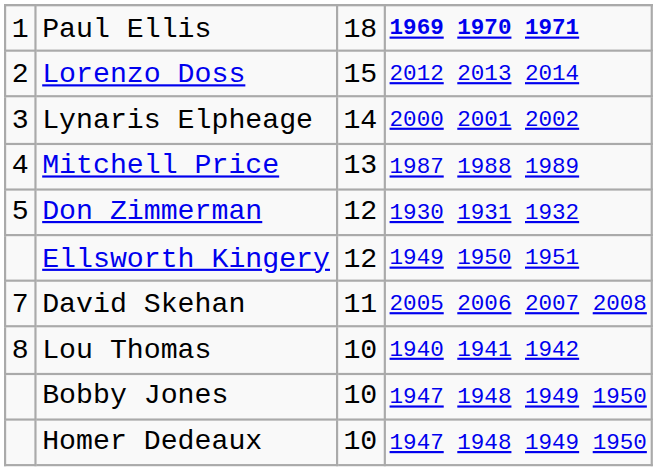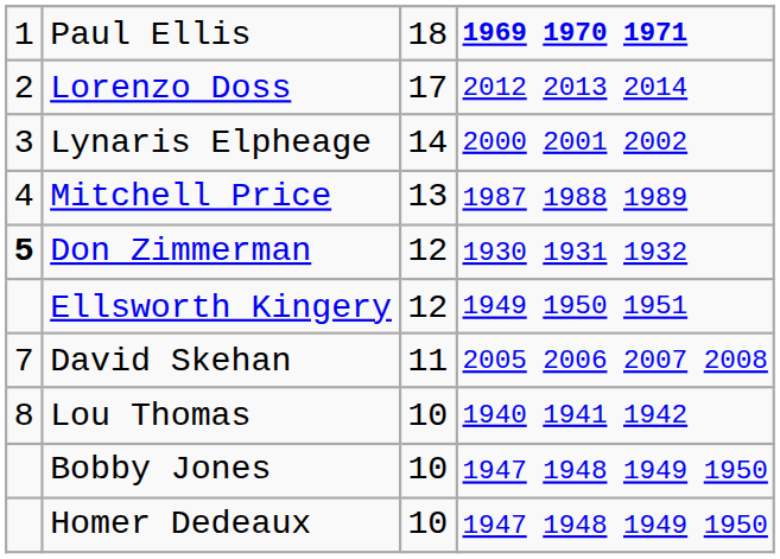Lorenzo Doss | column 3: 15 -> 17
Don Zimmerman | column 1: normal -> bold
